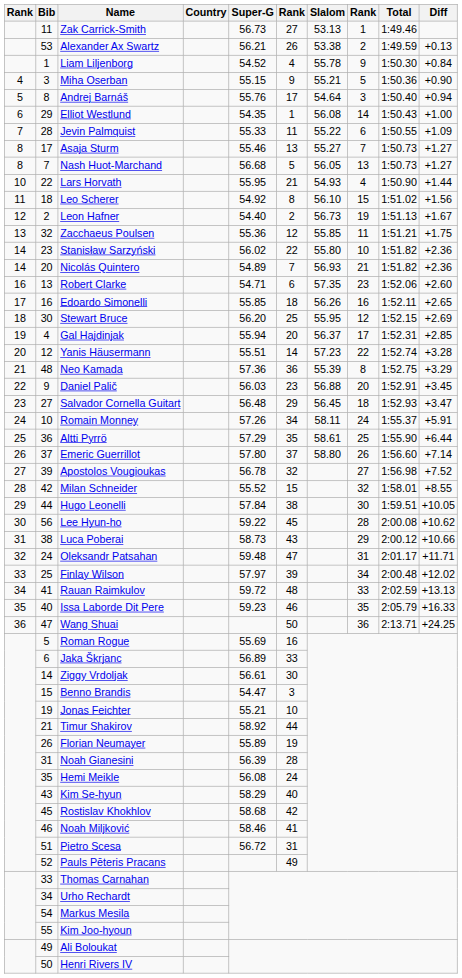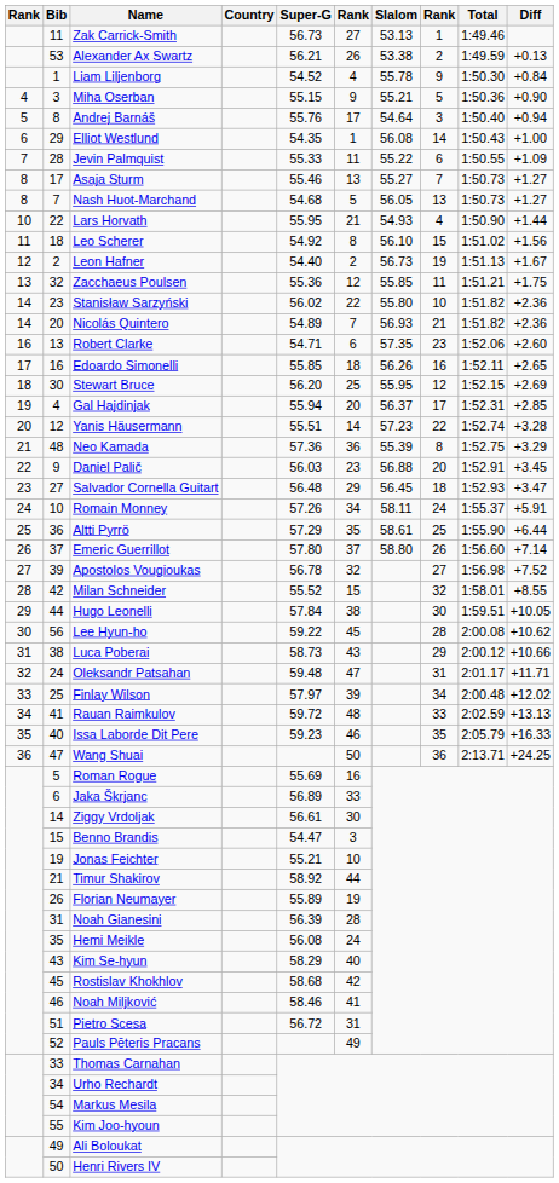Nash Huot-Marchand | Super-G: 56.68 -> 54.68
